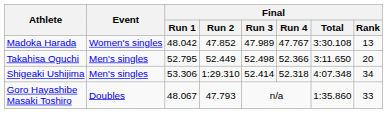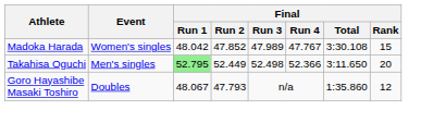Madoka Harada | Final / Rank: 13 -> 15
Takahisa Oguchi | Final / Run 1: no background -> lightgreen background
- row: Shigeaki Ushijima | Men's singles | 53.306 | 1:29.310 | 52.414 | 52.318 | 4:07.348 | 34
Goro Hayashibe Masaki Toshiro | Final / Rank: 33 -> 12
